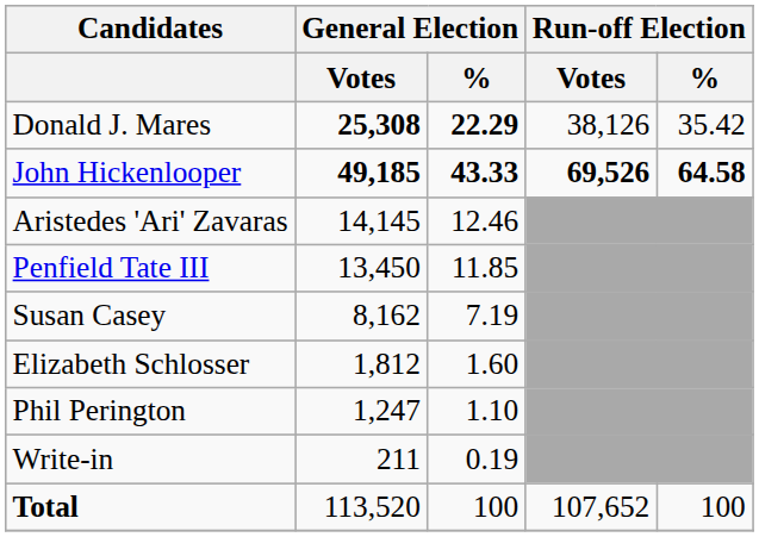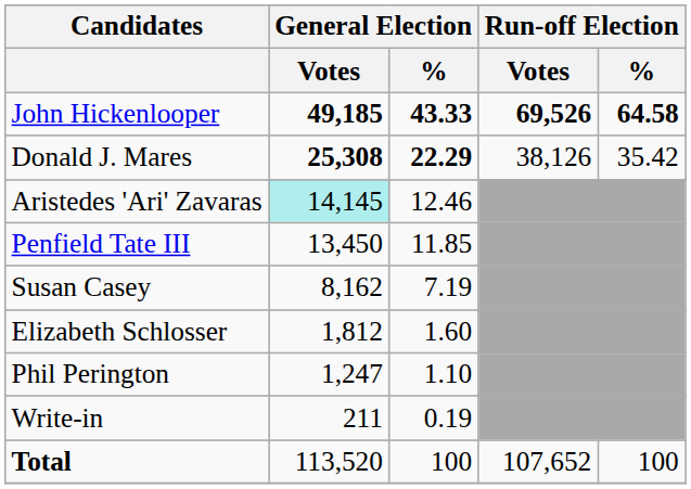rows swapped: John Hickenlooper <-> Donald J. Mares
Aristedes 'Ari' Zavaras | General Election / Votes: no background -> paleturquoise background
